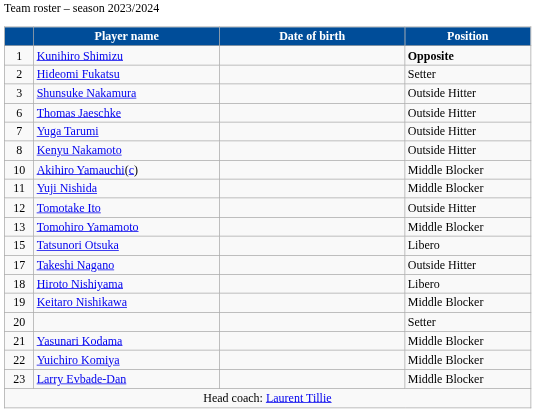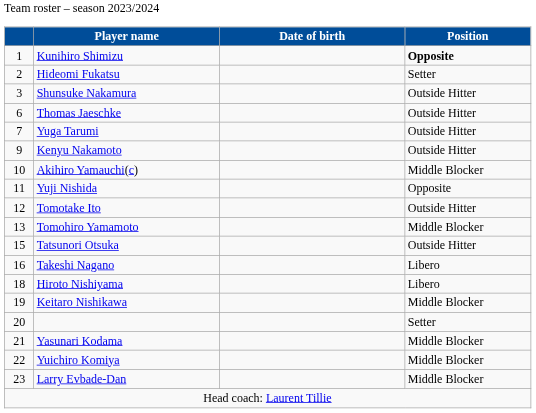Kenyu Nakamoto | column 1: 8 -> 9
Yuji Nishida | Position: Middle Blocker -> Opposite
Tatsunori Otsuka | Position: Libero -> Outside Hitter
Takeshi Nagano | column 1: 17 -> 16
Takeshi Nagano | Position: Outside Hitter -> Libero
